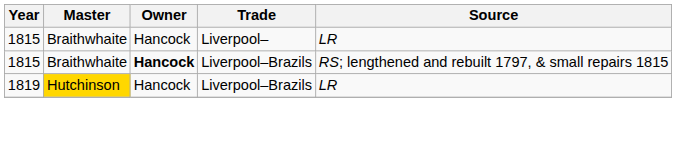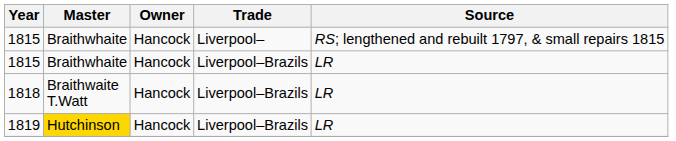1815 / Liverpool– | Source: LR -> RS; lengthened and rebuilt 1797, & small repairs 1815
1815 / Liverpool–Brazils | Owner: bold -> normal
1815 / Liverpool–Brazils | Source: RS; lengthened and rebuilt 1797, & small repairs 1815 -> LR
+ row: 1818 | Braithwaite T.Watt | Hancock | Liverpool–Brazils | LR
